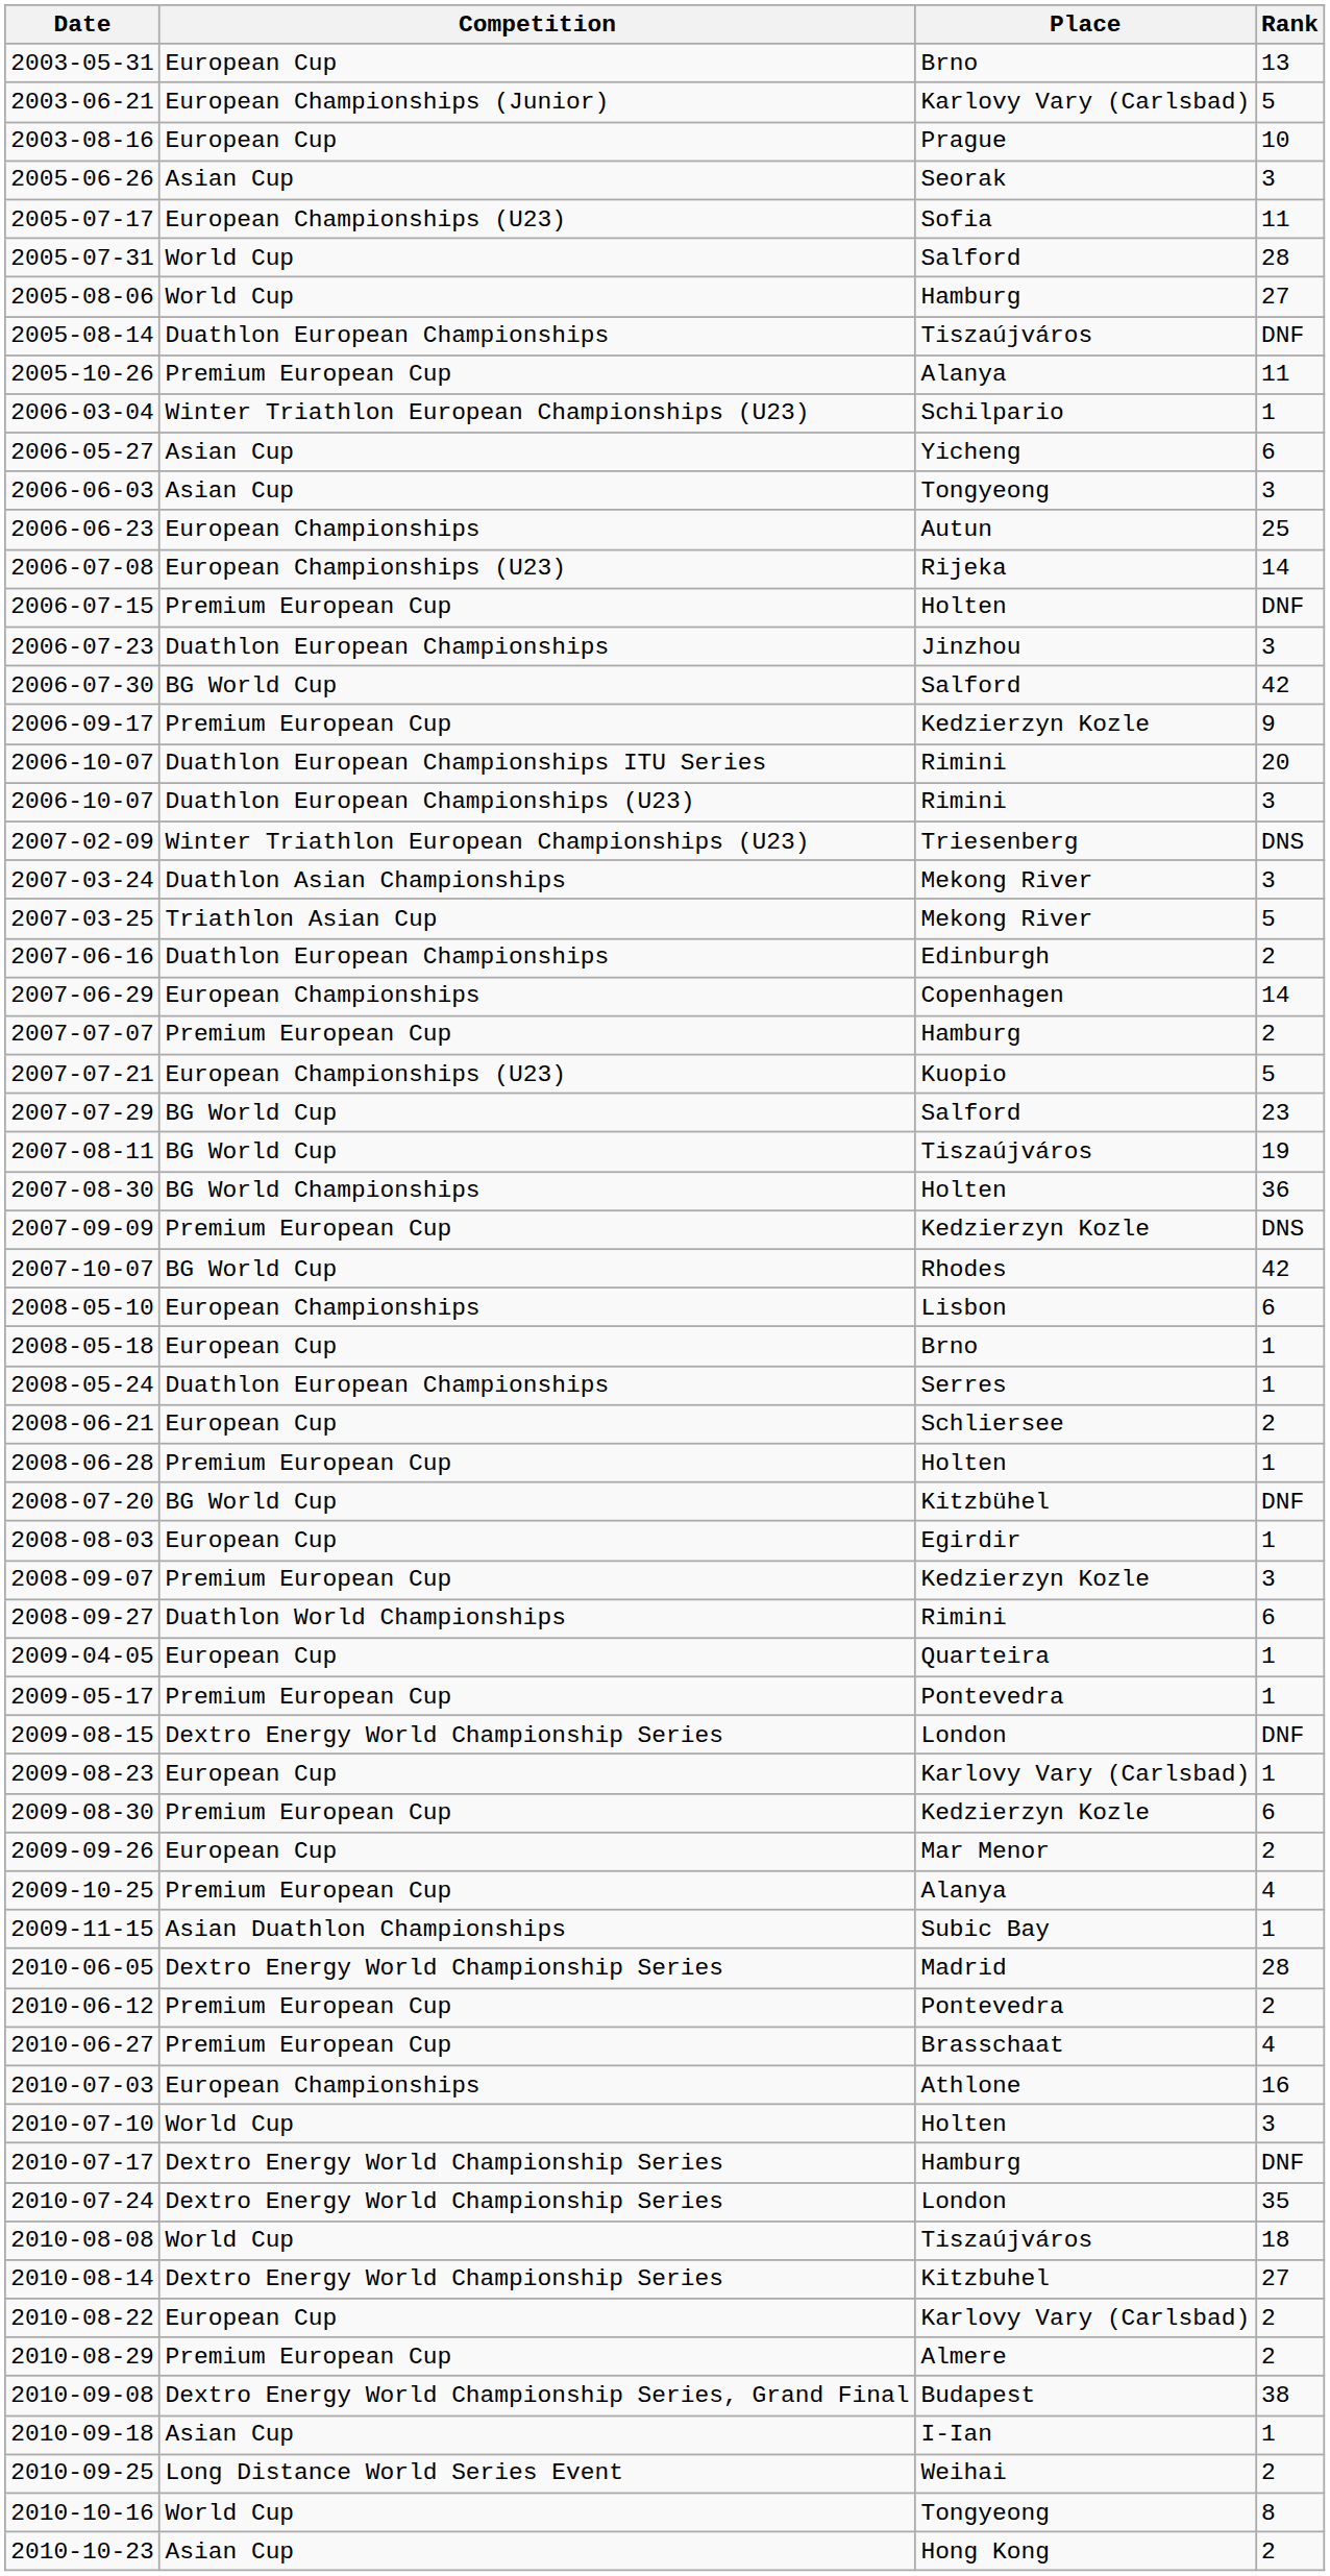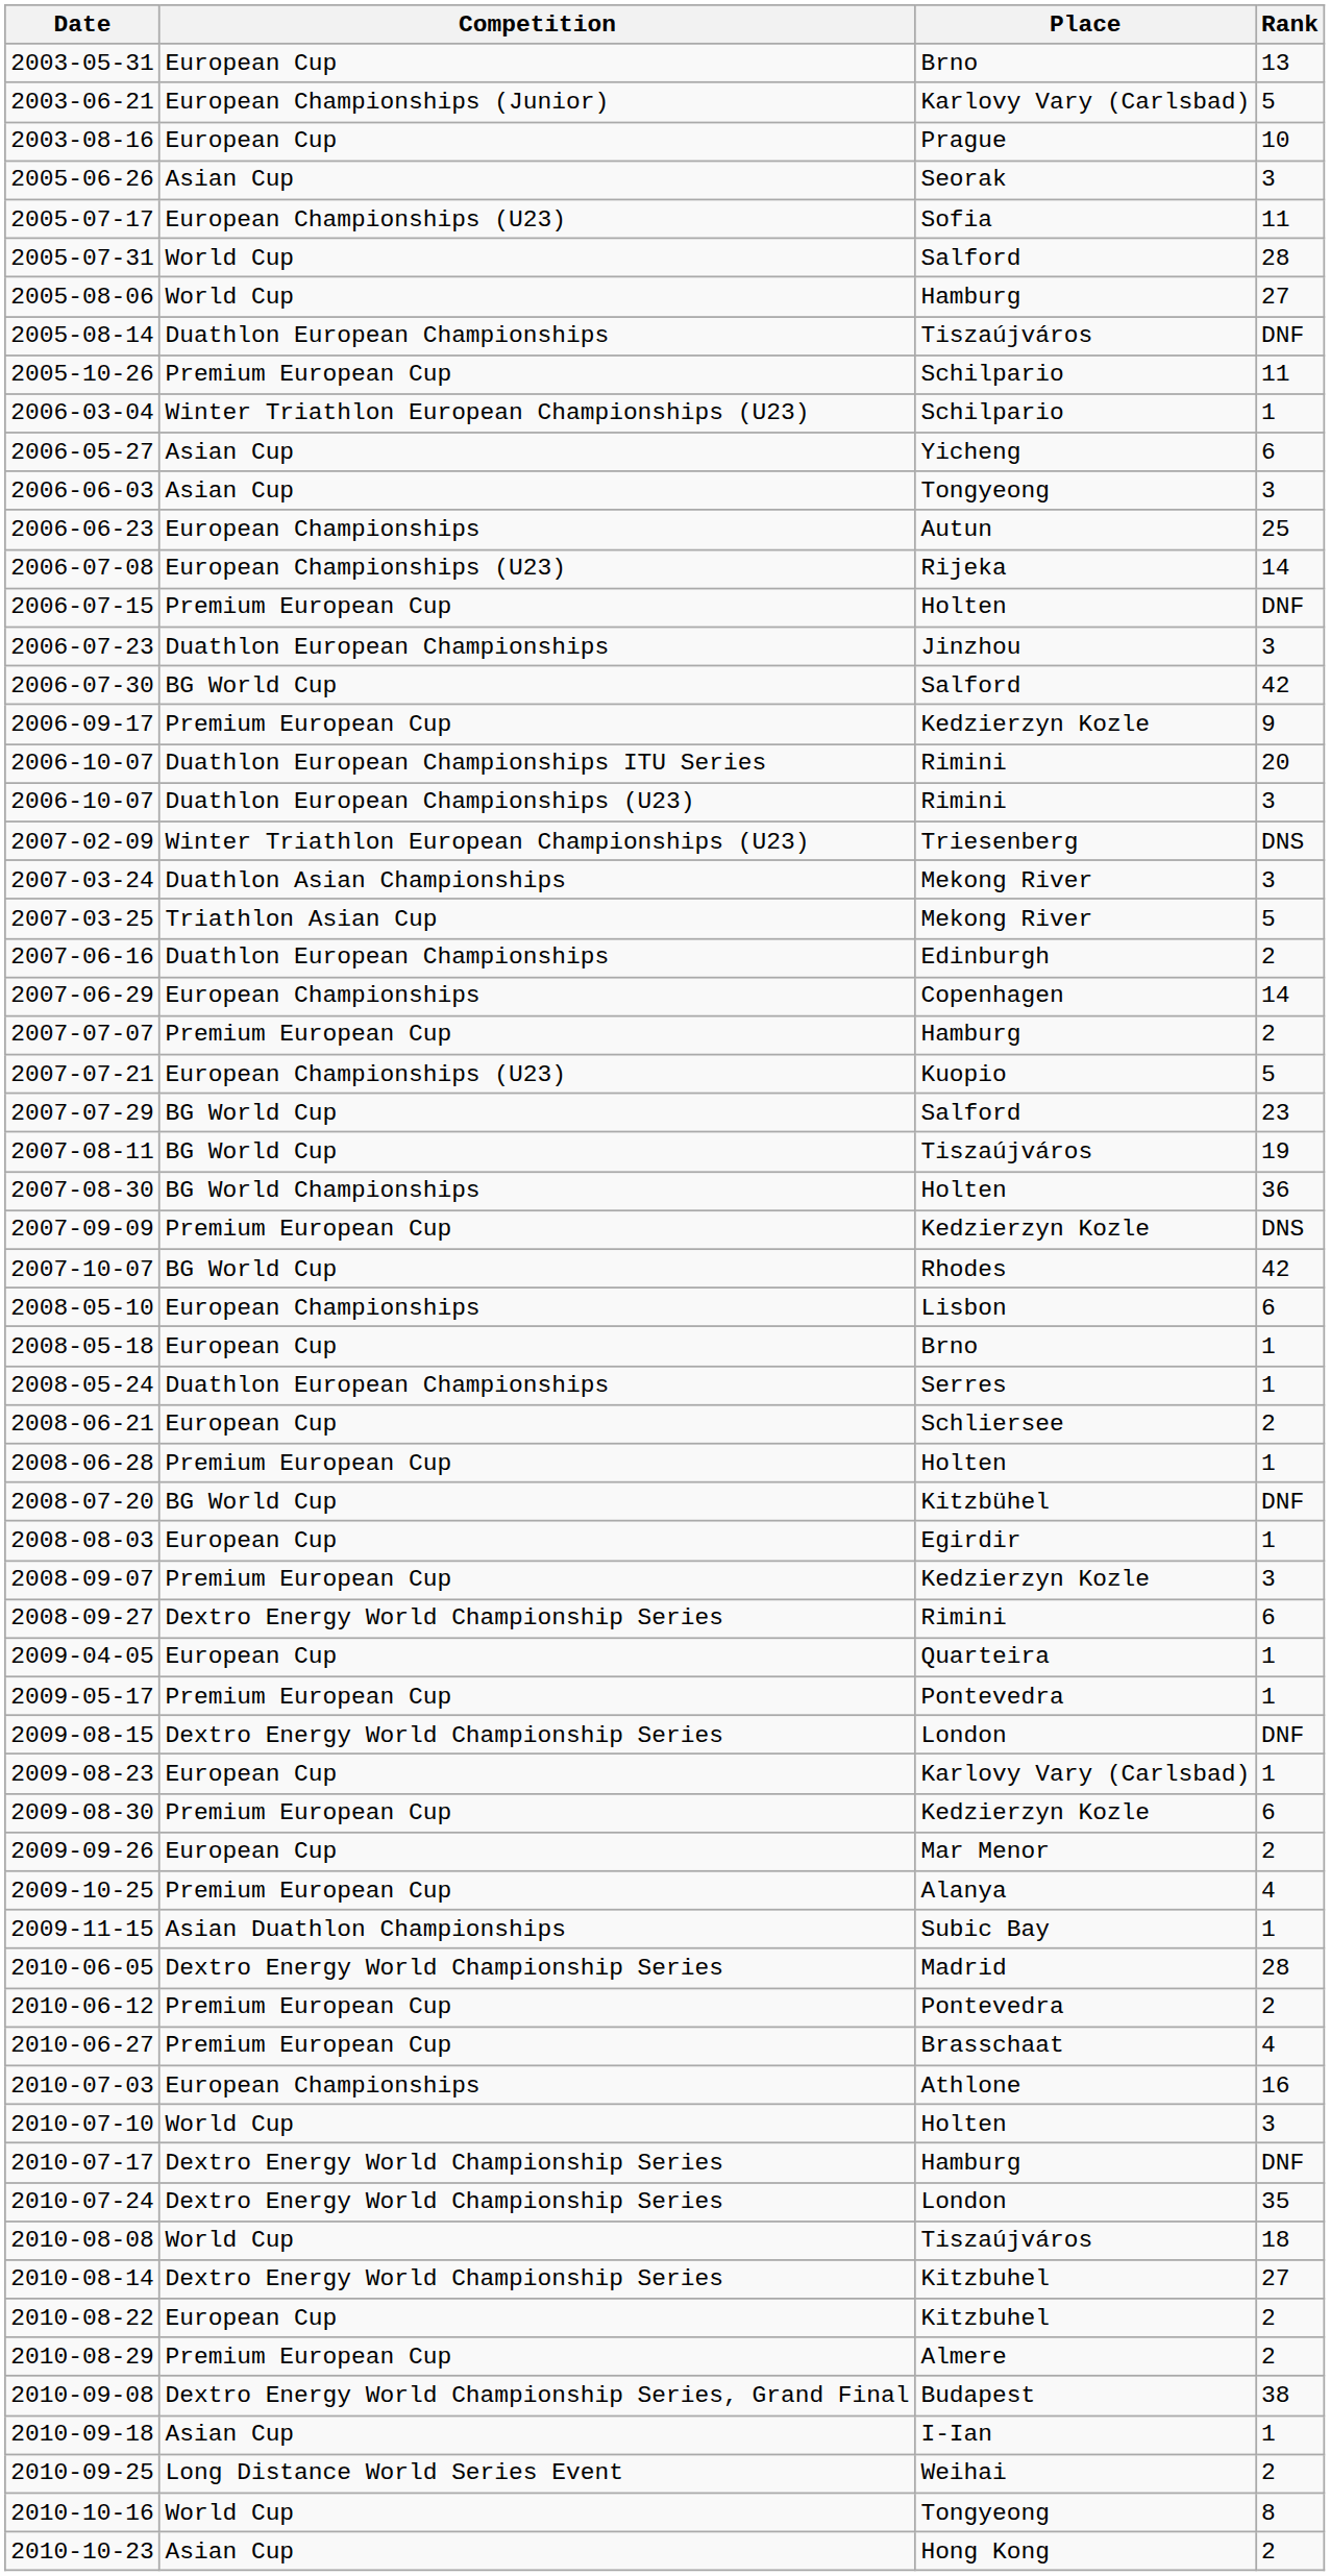2005-10-26 | Place: Alanya -> Schilpario
2008-09-27 | Competition: Duathlon World Championships -> Dextro Energy World Championship Series
2010-08-22 | Place: Karlovy Vary (Carlsbad) -> Kitzbuhel
